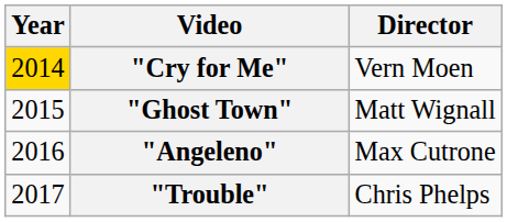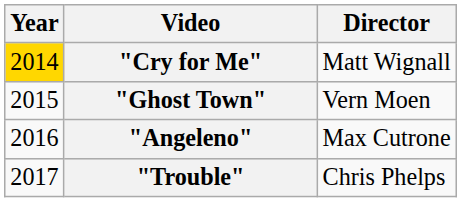"Cry for Me" | Director: Vern Moen -> Matt Wignall
"Ghost Town" | Director: Matt Wignall -> Vern Moen
